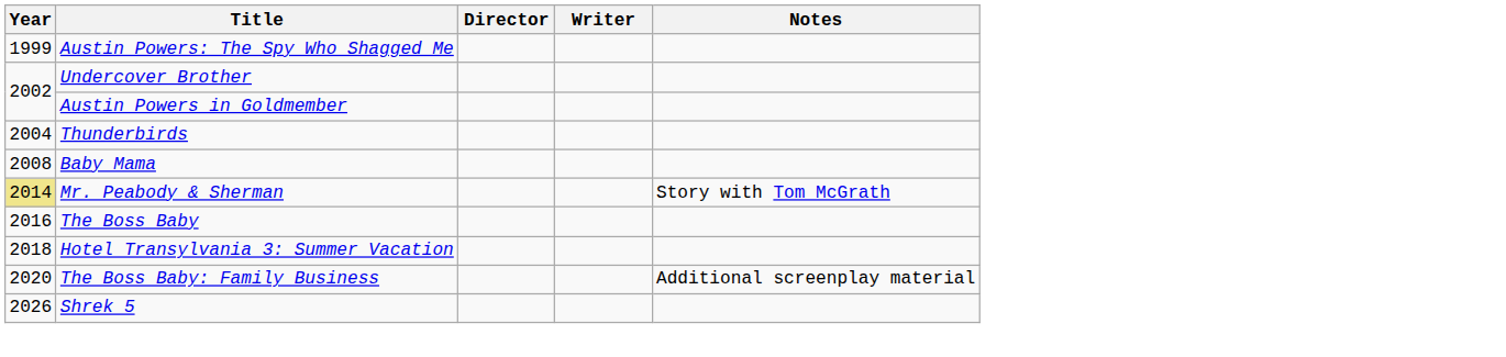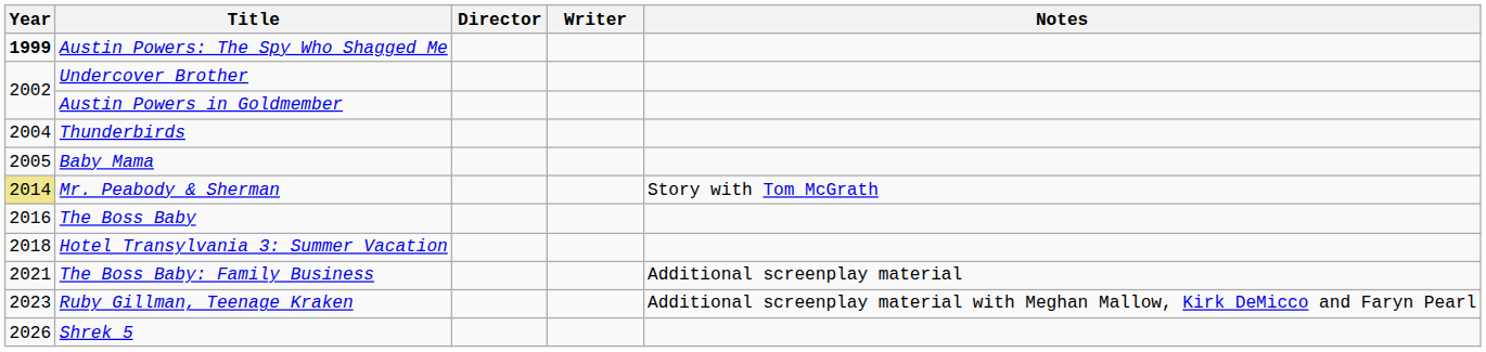Austin Powers: The Spy Who Shagged Me | Year: normal -> bold
Baby Mama | Year: 2008 -> 2005
The Boss Baby: Family Business | Year: 2020 -> 2021
+ row: 2023 | Ruby Gillman, Teenage Kraken | Additional screenplay material with Meghan Mallow, Kirk DeMicco and Faryn Pearl
